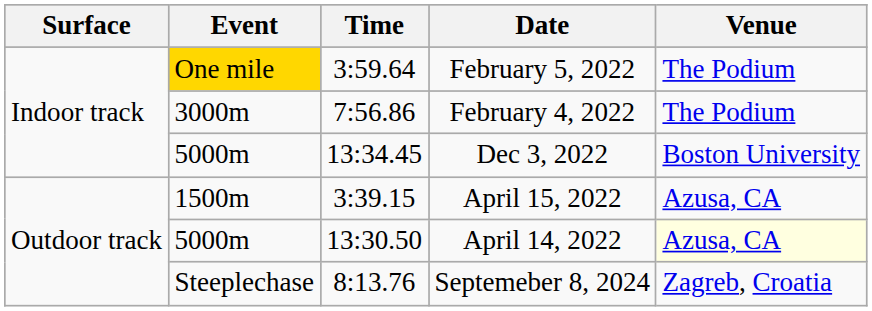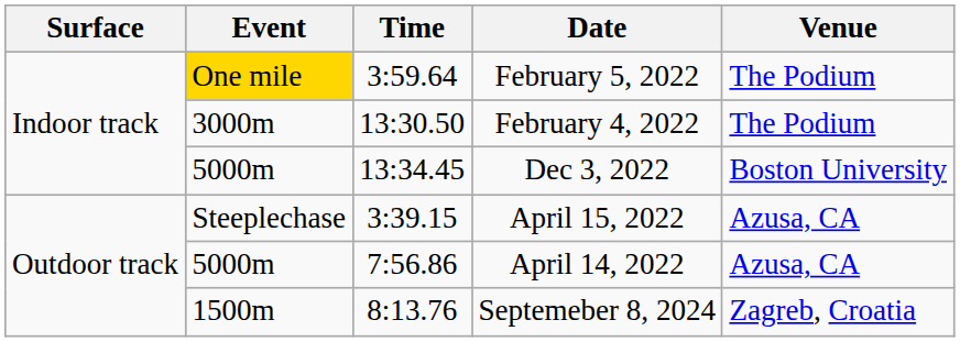February 4, 2022 | Time: 7:56.86 -> 13:30.50
April 15, 2022 | Event: 1500m -> Steeplechase
April 14, 2022 | Time: 13:30.50 -> 7:56.86
April 14, 2022 | Venue: lightyellow background -> no background
Septemeber 8, 2024 | Event: Steeplechase -> 1500m
